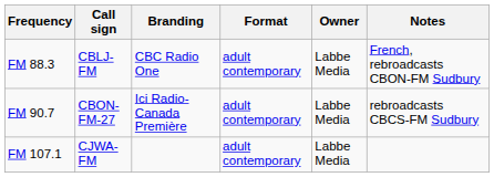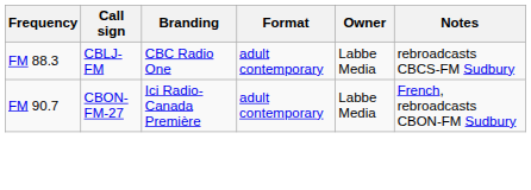FM 88.3 | Notes: French, rebroadcasts CBON-FM Sudbury -> rebroadcasts CBCS-FM Sudbury
FM 90.7 | Notes: rebroadcasts CBCS-FM Sudbury -> French, rebroadcasts CBON-FM Sudbury
- row: FM 107.1 | CJWA-FM | adult contemporary | Labbe Media
